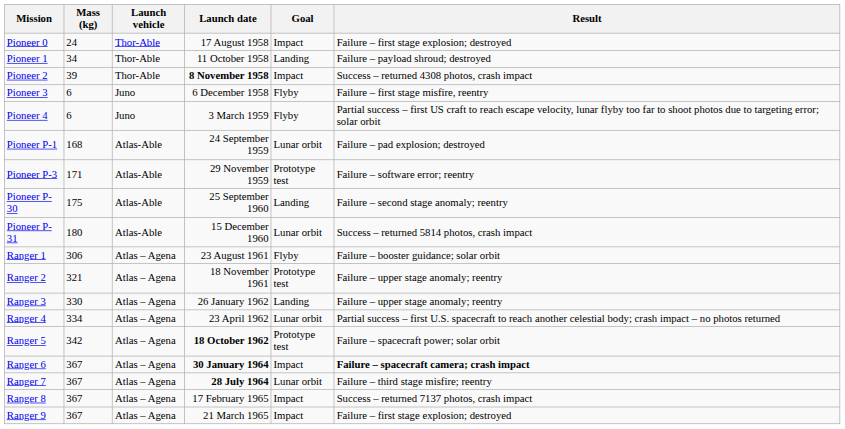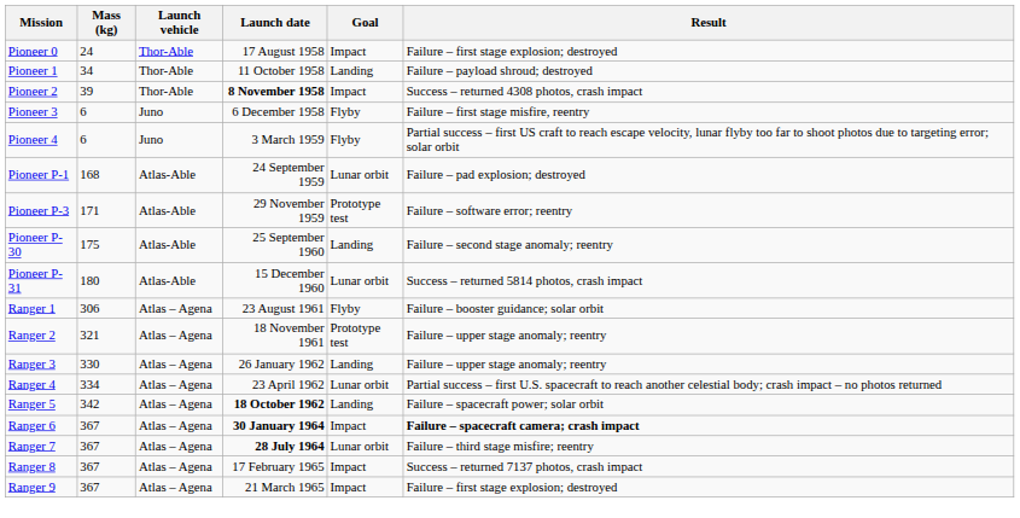Ranger 5 | Goal: Prototype test -> Landing
